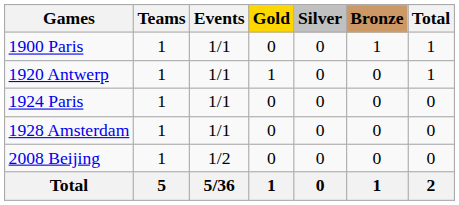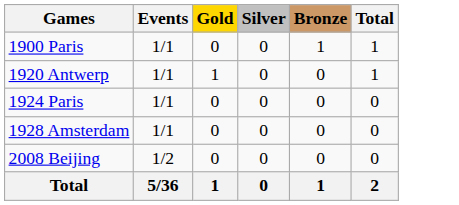- column: Teams | 1 | 1 | 1 | 1 | 1 | 5
